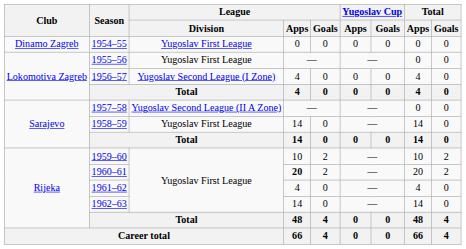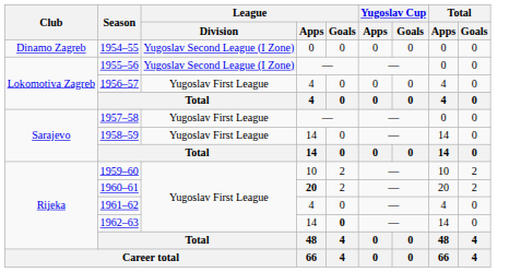1954–55 | League / Division: Yugoslav First League -> Yugoslav Second League (I Zone)
1955–56 | League / Division: Yugoslav First League -> Yugoslav Second League (I Zone)
1956–57 | League / Division: Yugoslav Second League (I Zone) -> Yugoslav First League
1957–58 | League / Division: Yugoslav Second League (II A Zone) -> Yugoslav First League
1962–63 | League / Goals: normal -> bold
